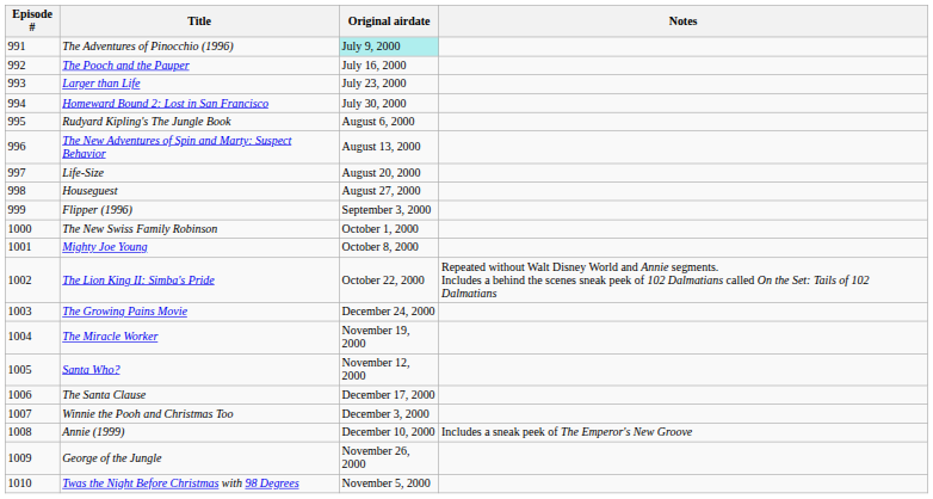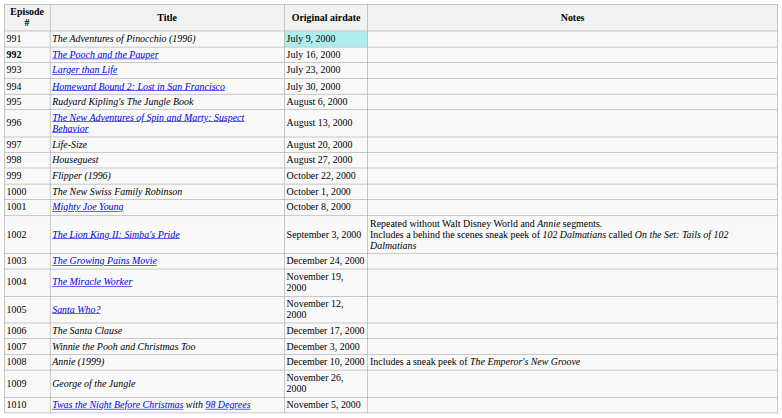The Pooch and the Pauper | Episode #: normal -> bold
Flipper (1996) | Original airdate: September 3, 2000 -> October 22, 2000
The Lion King II: Simba's Pride | Original airdate: October 22, 2000 -> September 3, 2000
